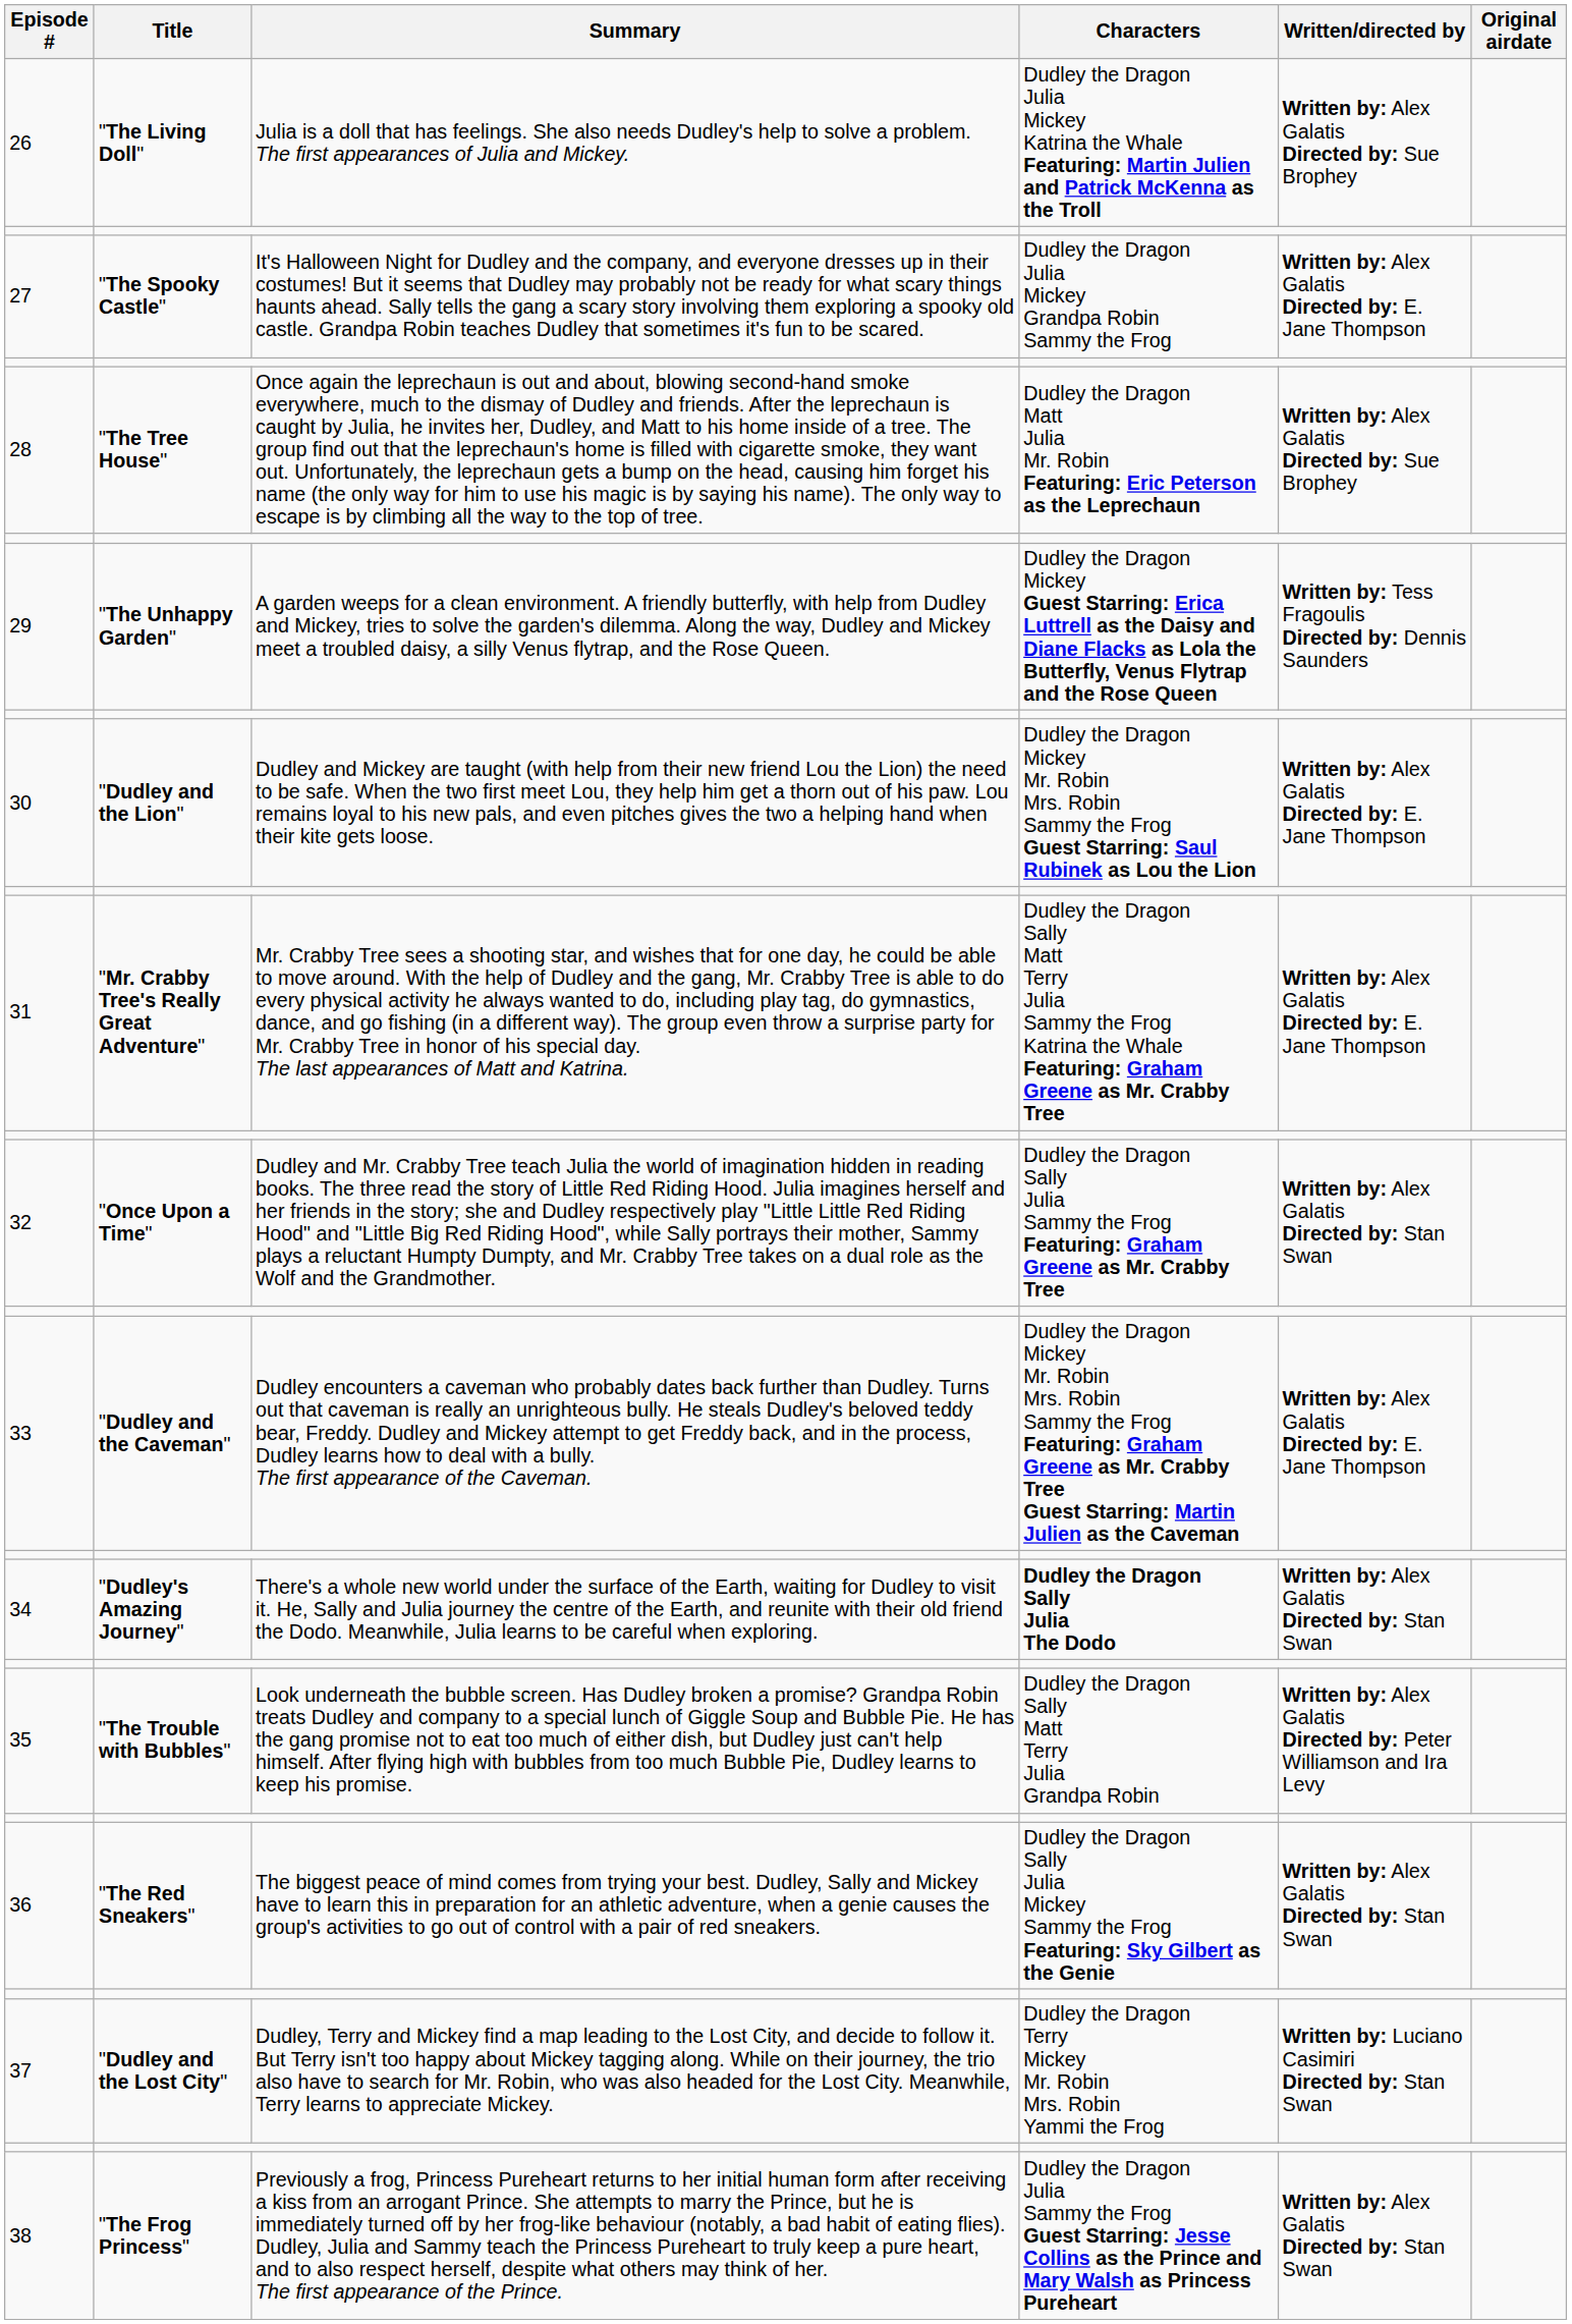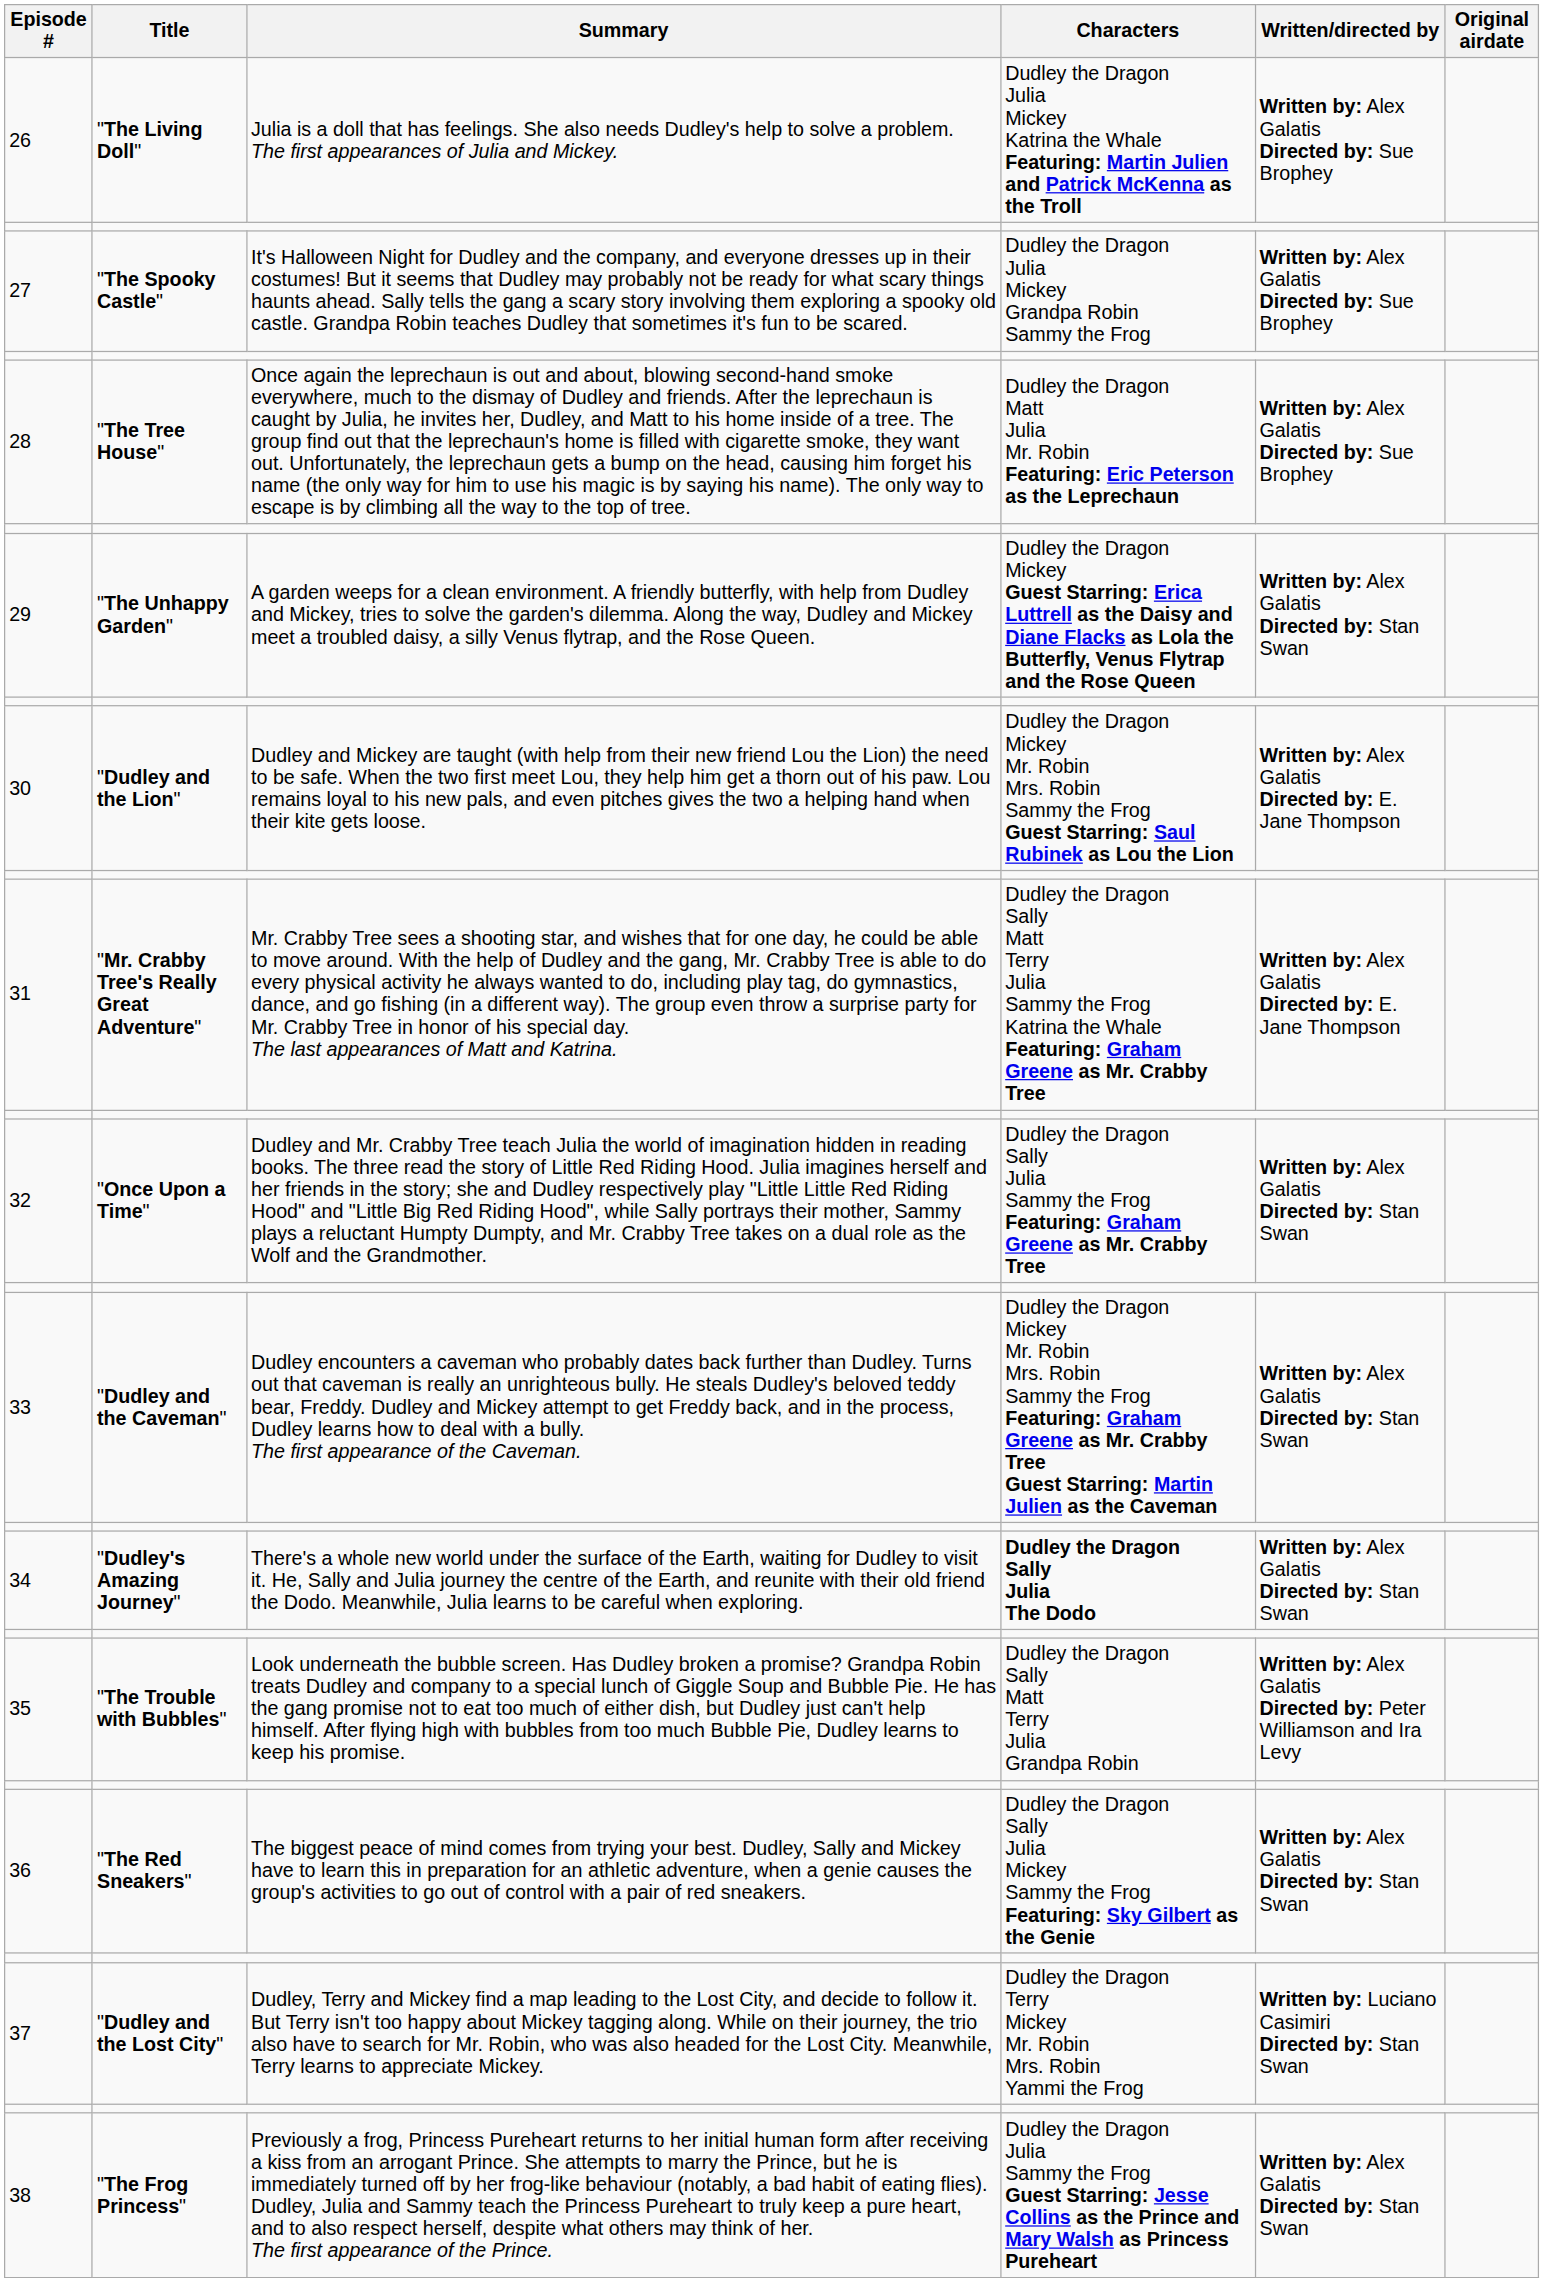27 | Written/directed by: Written by: Alex Galatis Directed by: E. Jane Thompson -> Written by: Alex Galatis Directed by: Sue Brophey
29 | Written/directed by: Written by: Tess Fragoulis Directed by: Dennis Saunders -> Written by: Alex Galatis Directed by: Stan Swan
33 | Written/directed by: Written by: Alex Galatis Directed by: E. Jane Thompson -> Written by: Alex Galatis Directed by: Stan Swan
